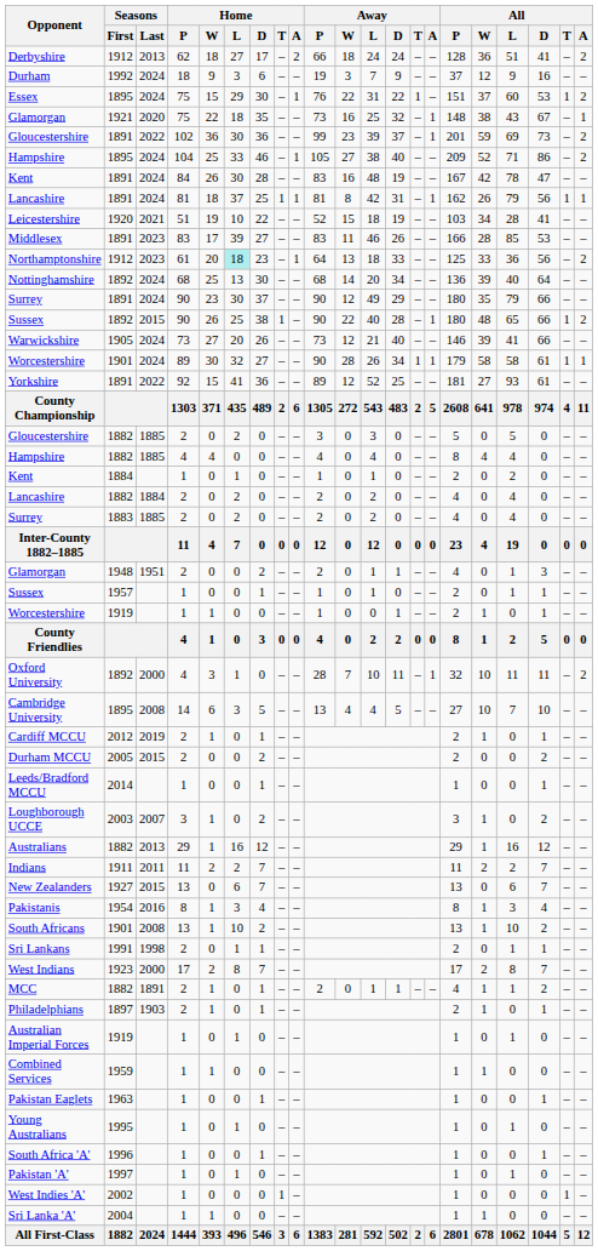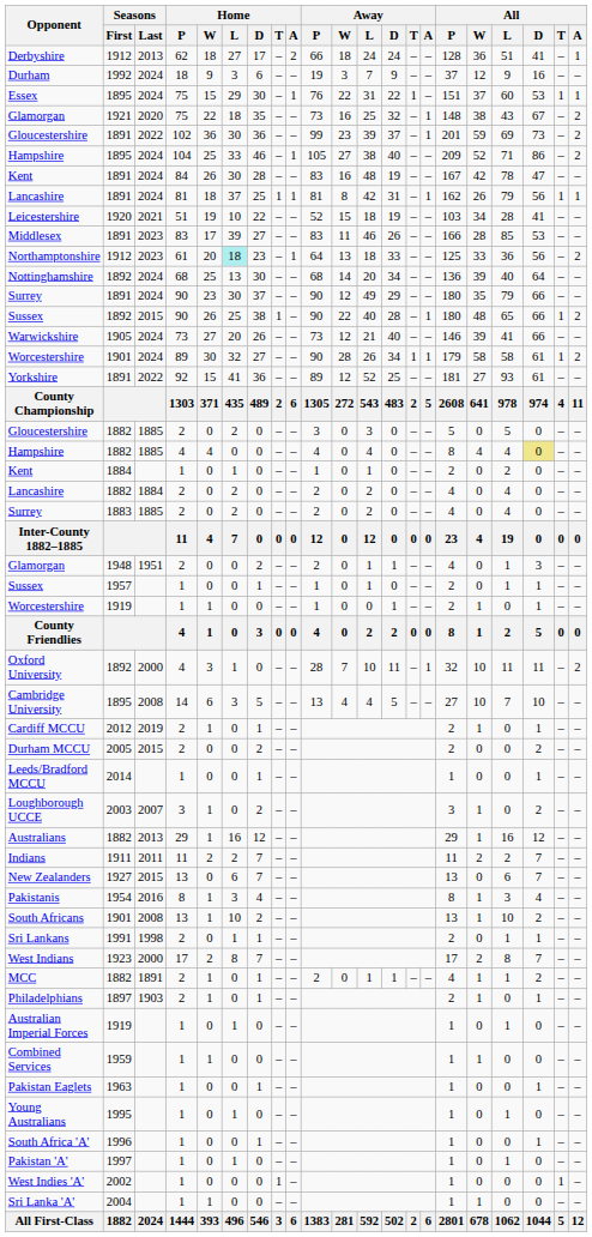Derbyshire | All / A: 2 -> 1
Essex | All / A: 2 -> 1
Glamorgan / 1921 | All / A: 1 -> 2
Worcestershire / 1901 | All / A: 1 -> 2
Hampshire / 1882 | All / D: no background -> khaki background
